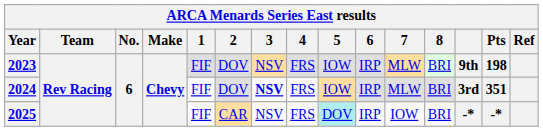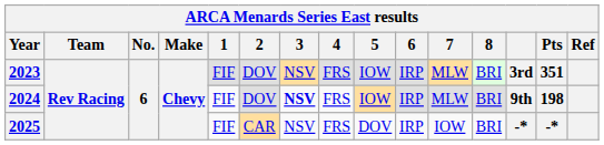2023 | column 13: 9th -> 3rd
2023 | Pts: 198 -> 351
2024 | column 13: 3rd -> 9th
2024 | Pts: 351 -> 198
2025 | 5: paleturquoise background -> no background
